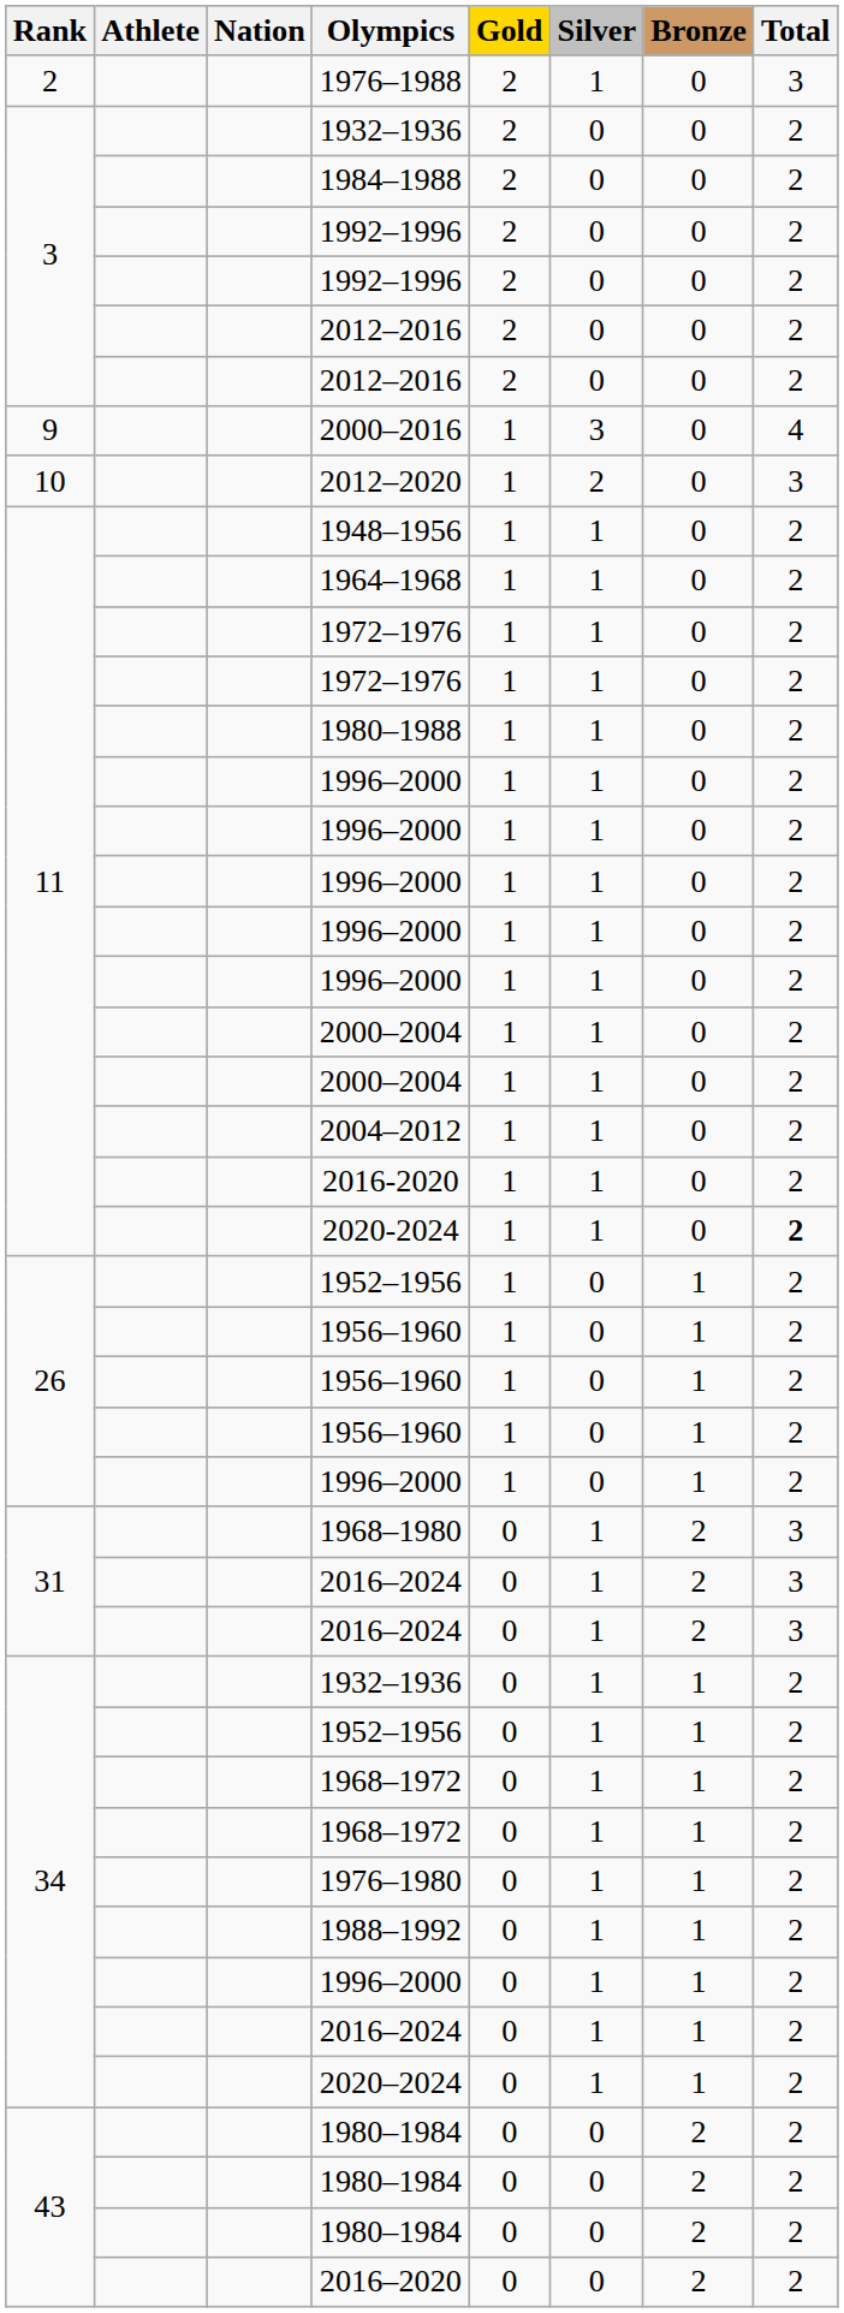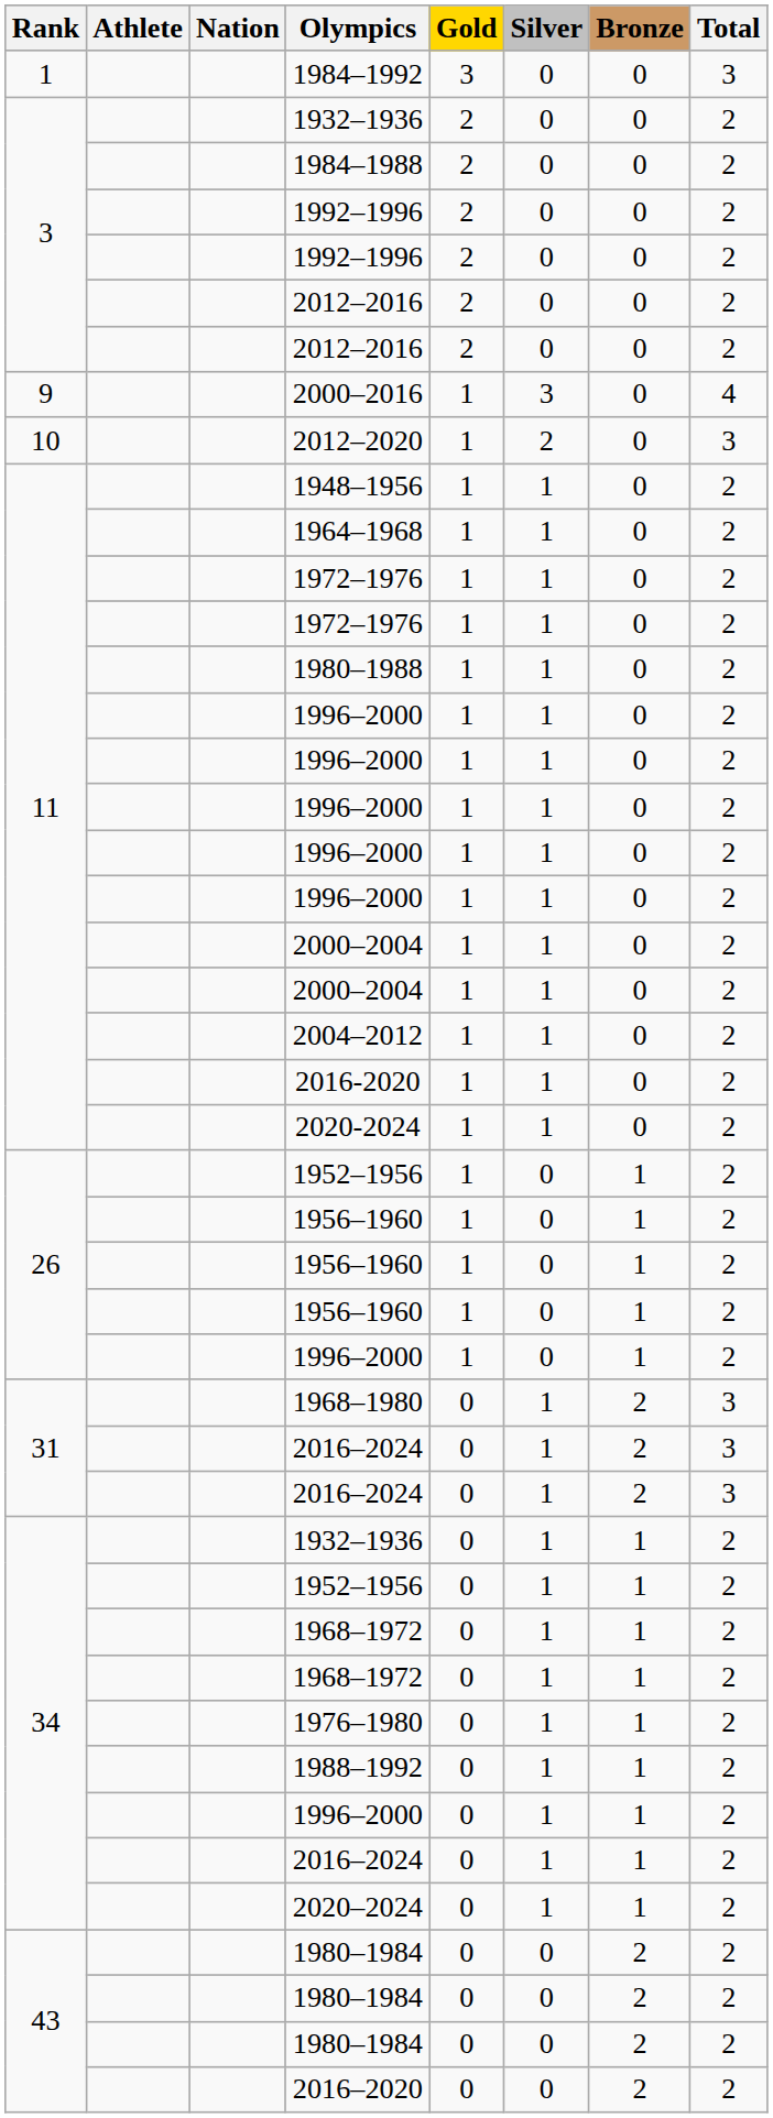+ row: 1 | 1984–1992 | 3 | 0 | 0 | 3
- row: 2 | 1976–1988 | 2 | 1 | 0 | 3
2020-2024 | Total: bold -> normal
